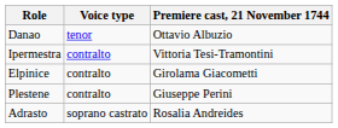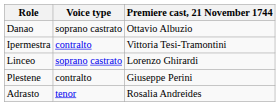Danao | Voice type: tenor -> soprano castrato
+ row: Linceo | soprano castrato | Lorenzo Ghirardi
- row: Elpinice | contralto | Girolama Giacometti
Adrasto | Voice type: soprano castrato -> tenor
